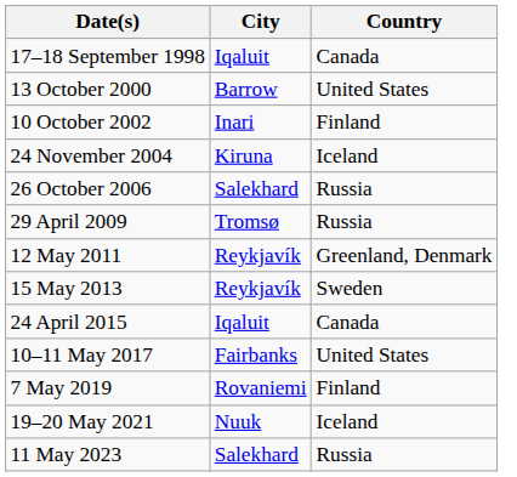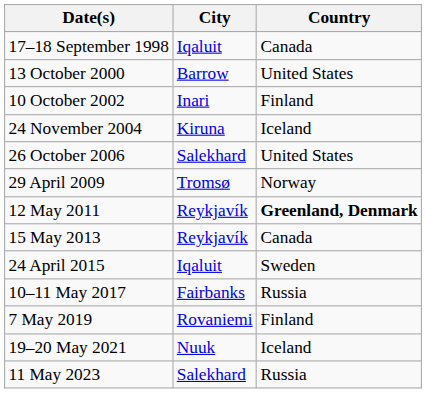26 October 2006 | Country: Russia -> United States
29 April 2009 | Country: Russia -> Norway
12 May 2011 | Country: normal -> bold
15 May 2013 | Country: Sweden -> Canada
24 April 2015 | Country: Canada -> Sweden
10–11 May 2017 | Country: United States -> Russia
